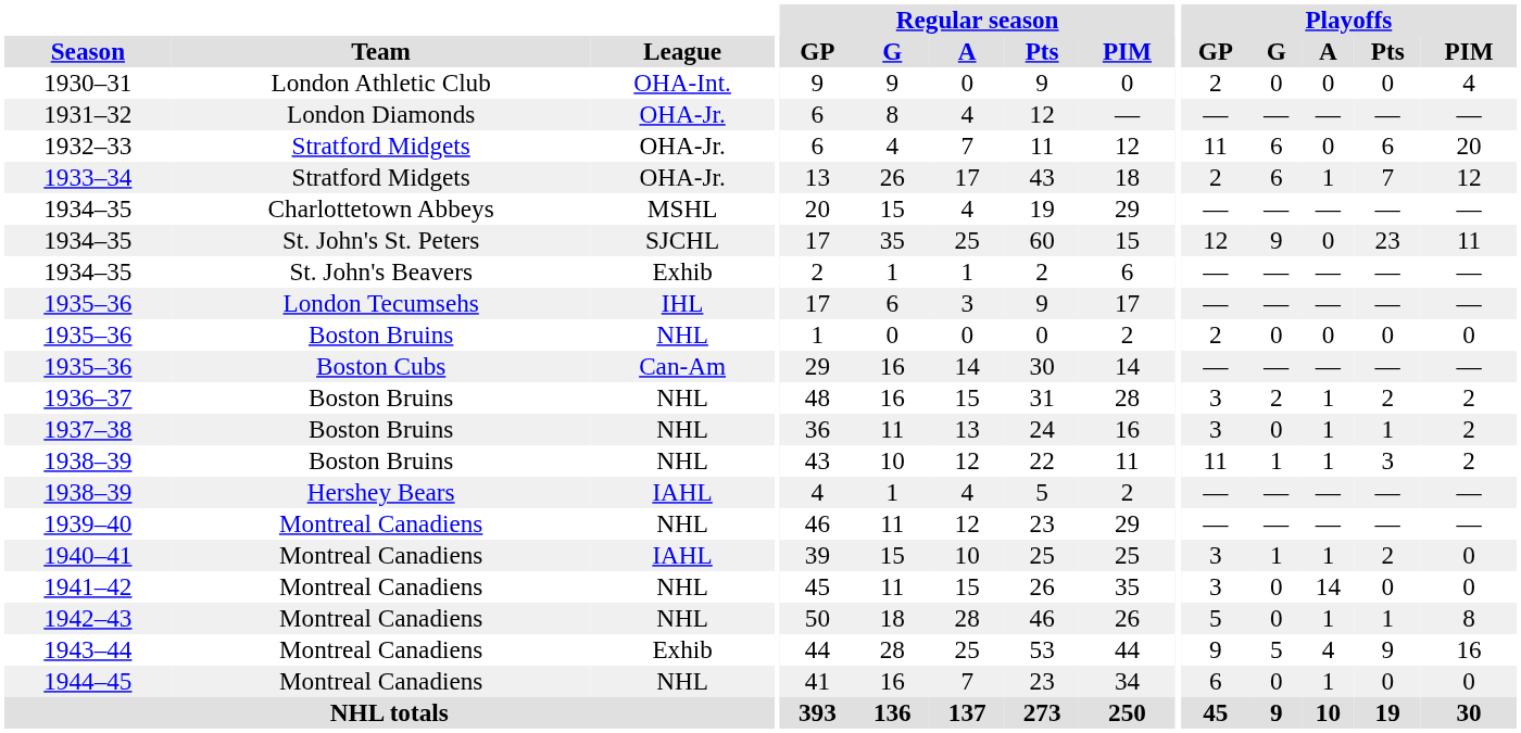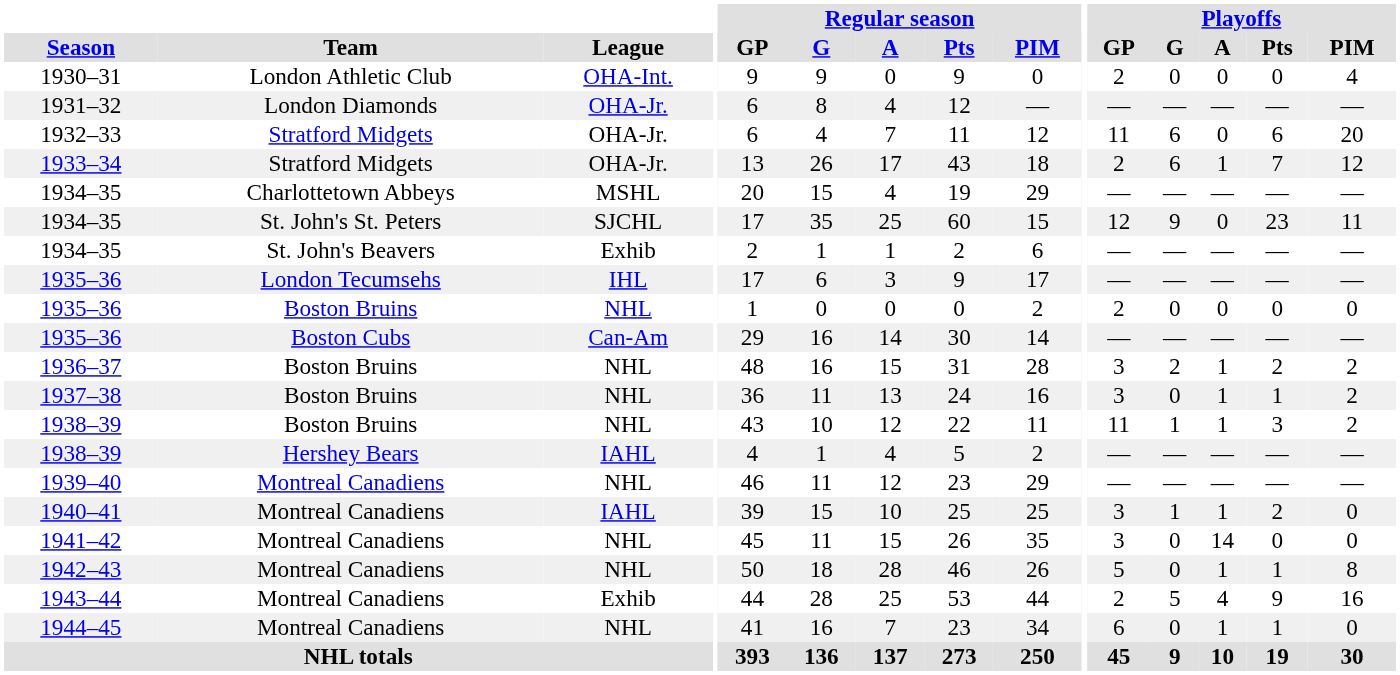1943–44 | Playoffs / GP: 9 -> 2
1944–45 | Playoffs / Pts: 0 -> 1
